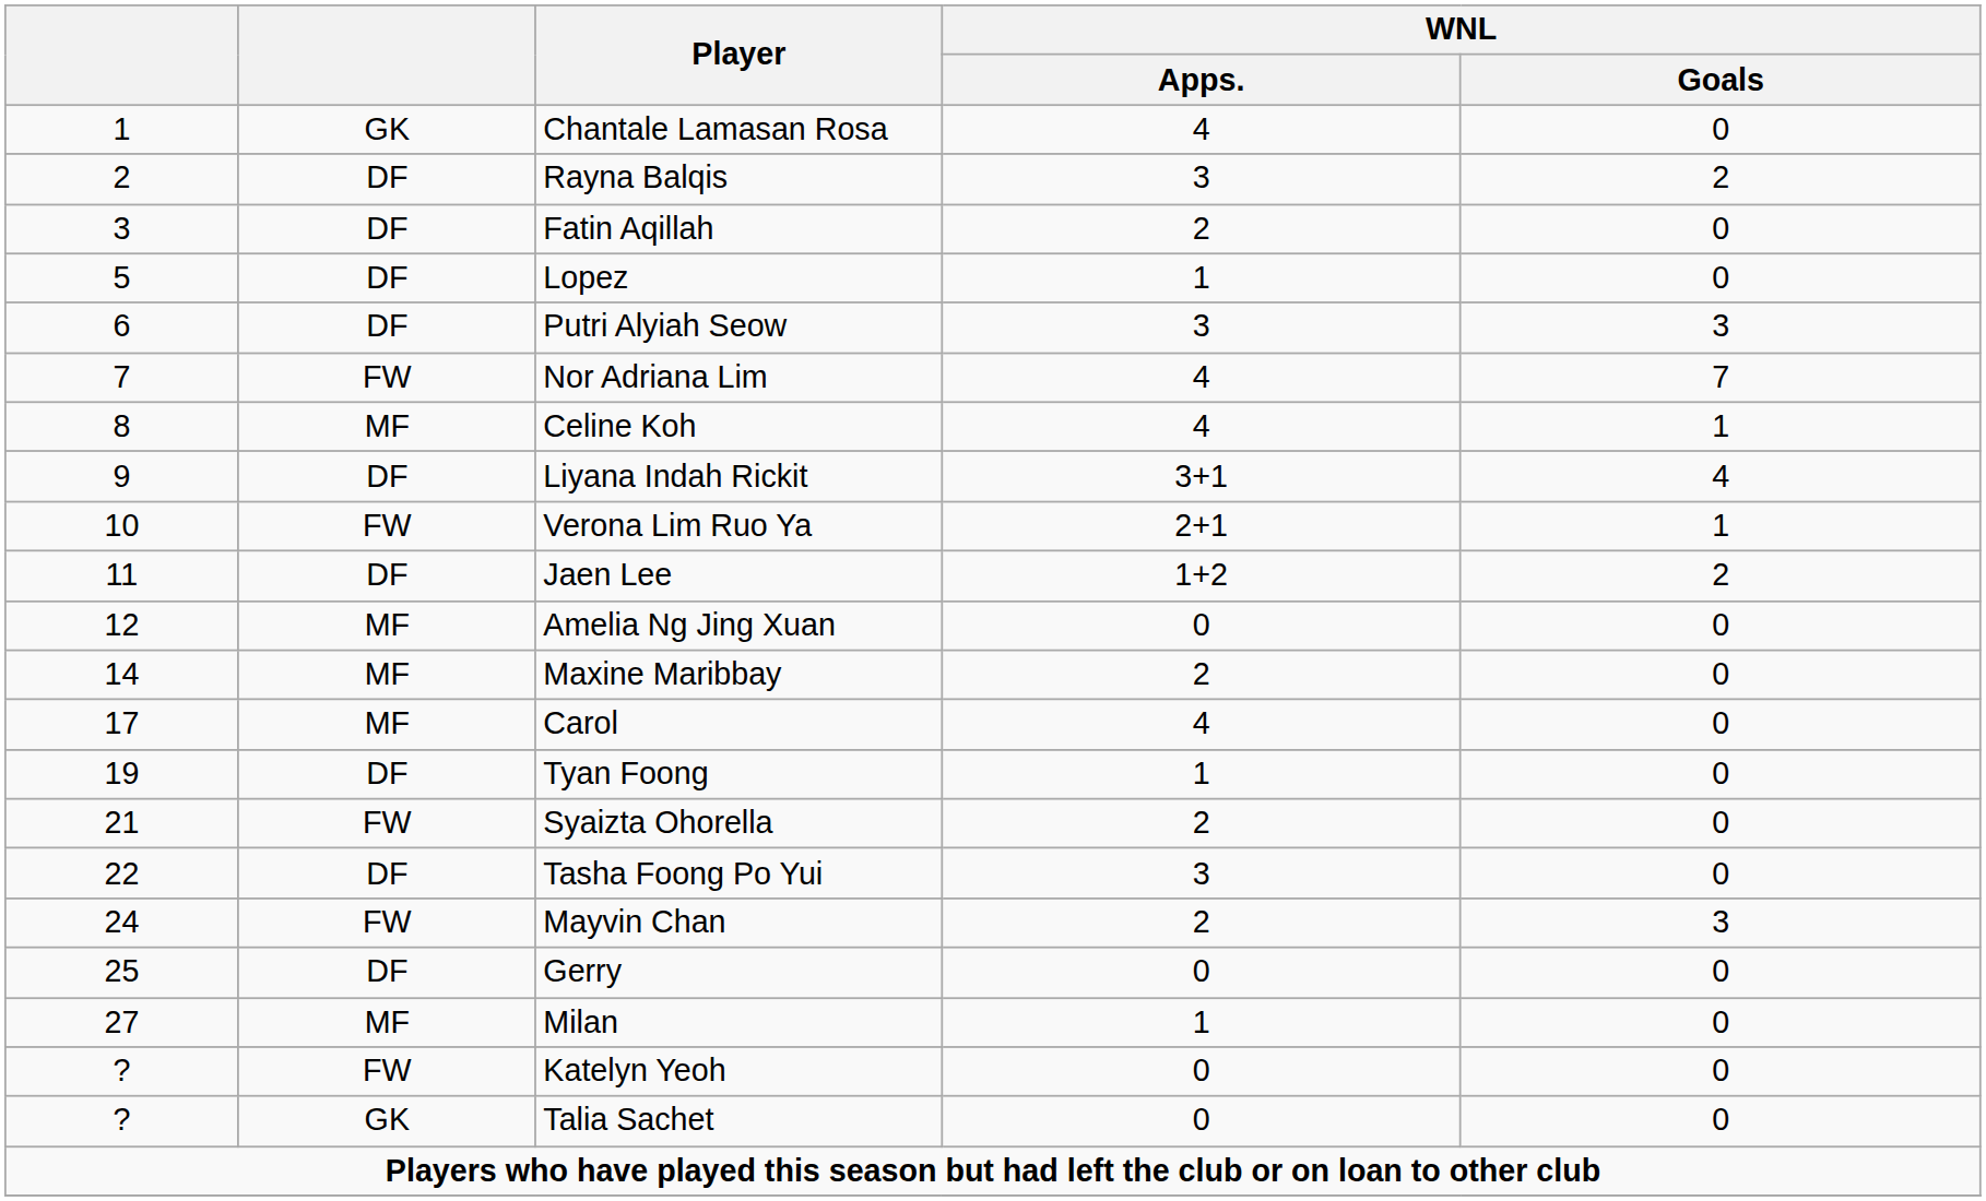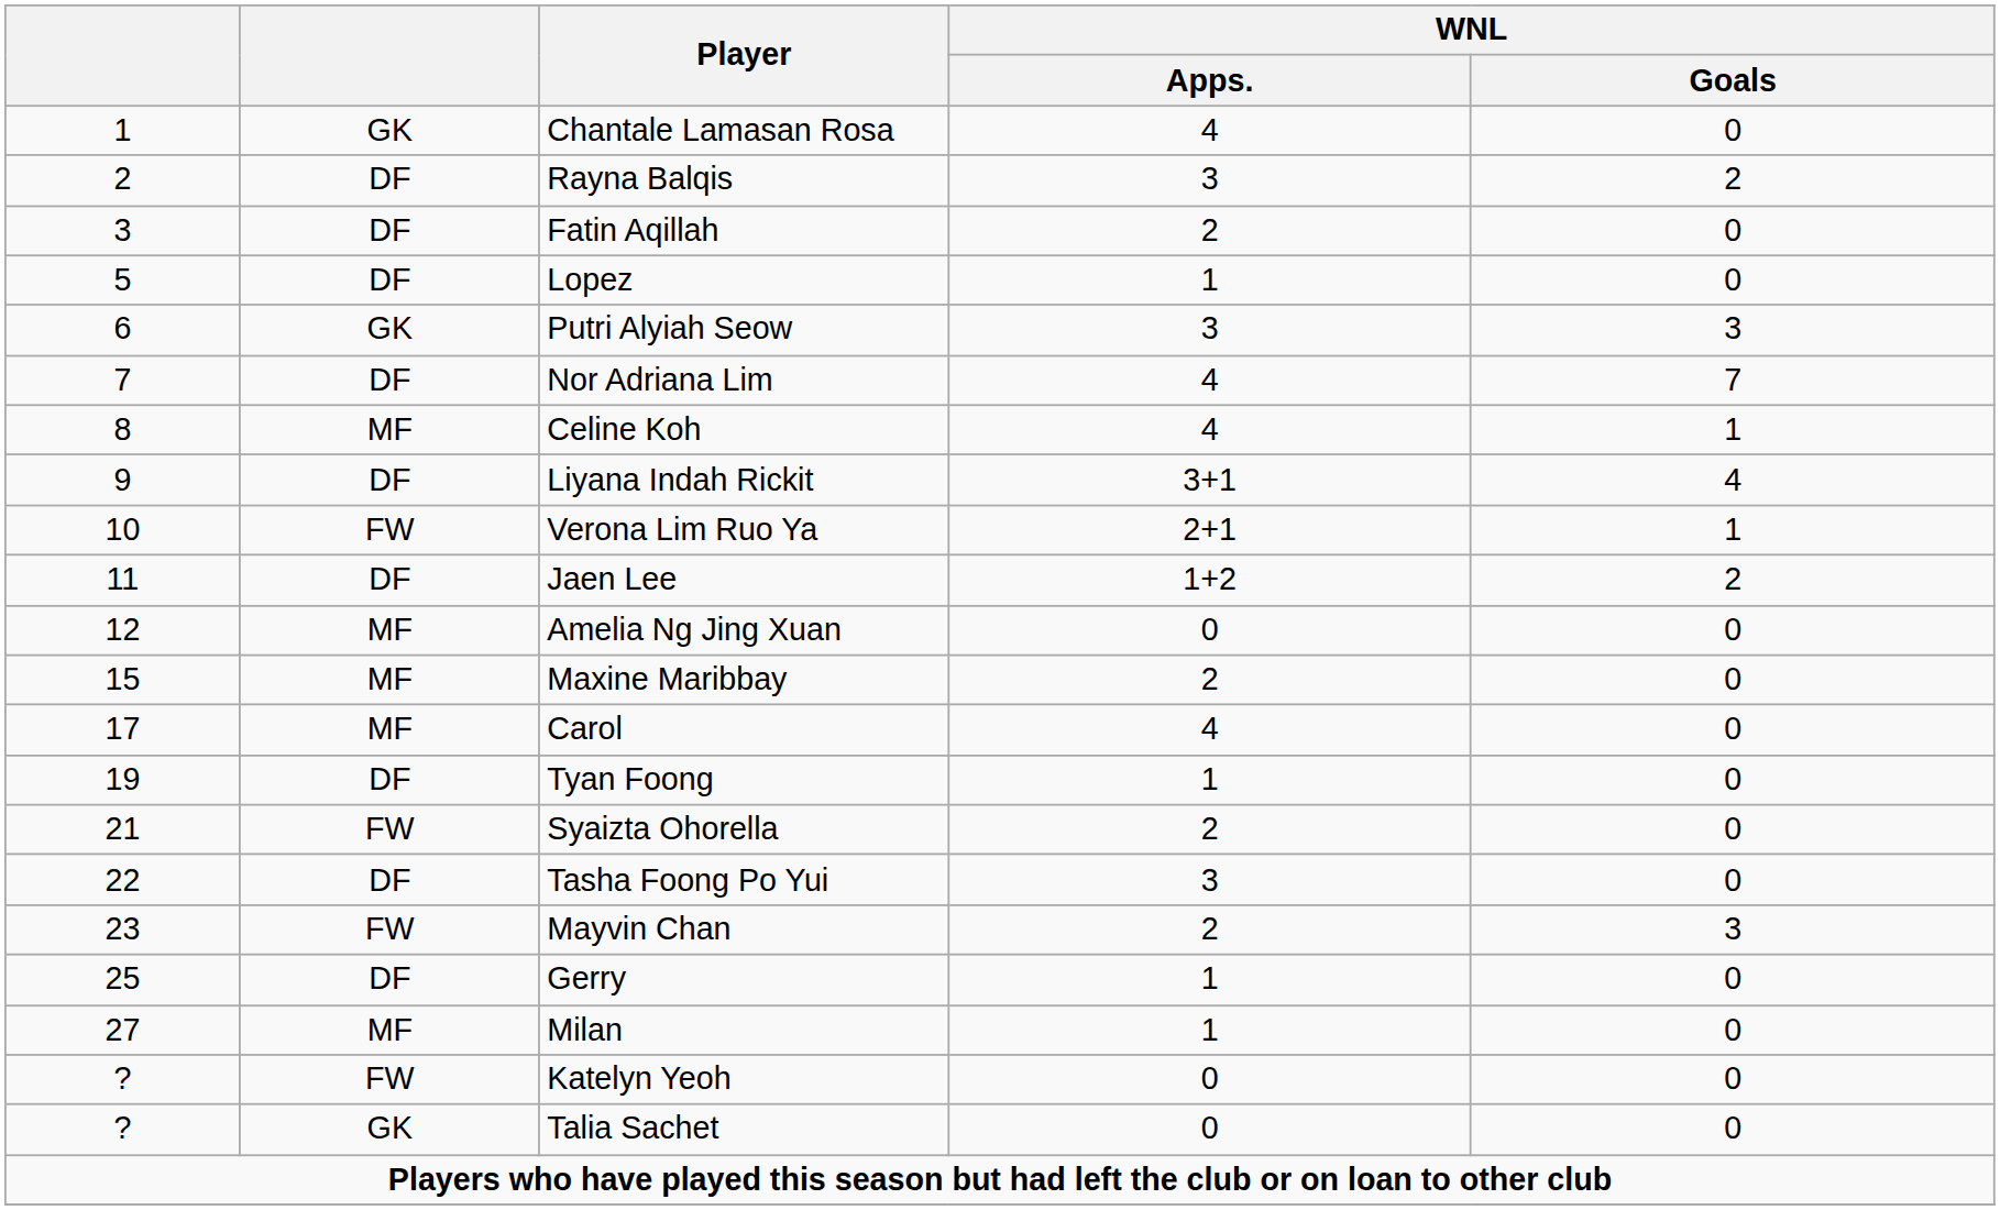Putri Alyiah Seow | column 2: DF -> GK
Nor Adriana Lim | column 2: FW -> DF
Maxine Maribbay | column 1: 14 -> 15
Mayvin Chan | column 1: 24 -> 23
Gerry | WNL / Apps.: 0 -> 1
